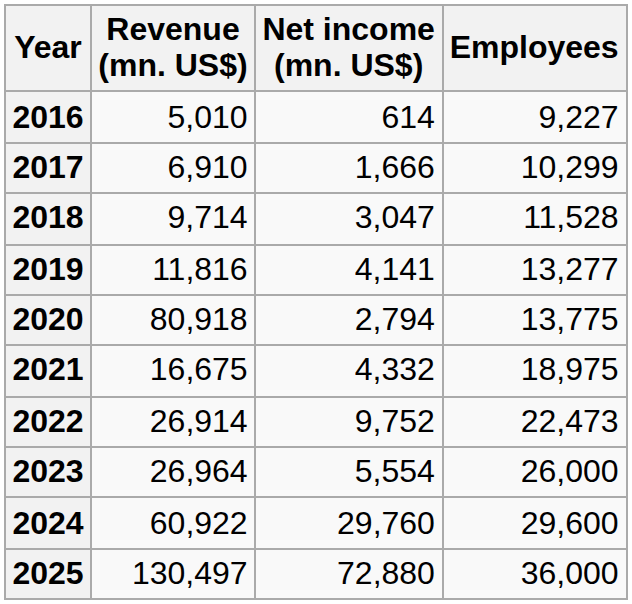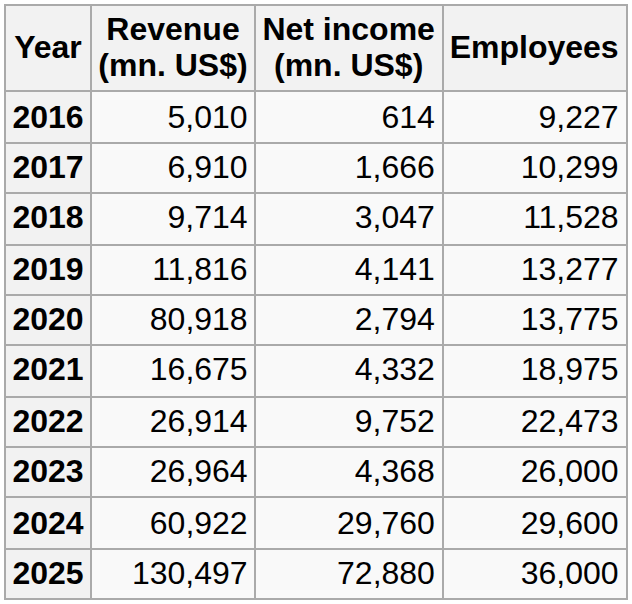2023 | Net income (mn. US$): 5,554 -> 4,368
